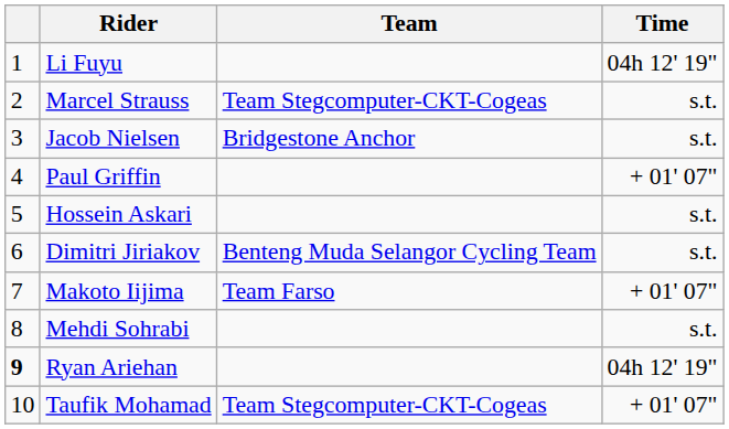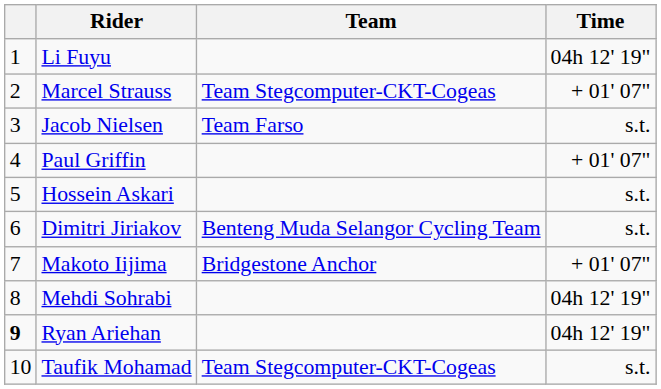Marcel Strauss | Time: s.t. -> + 01' 07"
Jacob Nielsen | Team: Bridgestone Anchor -> Team Farso
Makoto Iijima | Team: Team Farso -> Bridgestone Anchor
Mehdi Sohrabi | Time: s.t. -> 04h 12' 19"
Taufik Mohamad | Time: + 01' 07" -> s.t.
